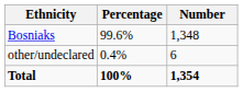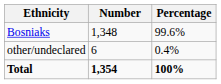columns swapped: Number <-> Percentage
